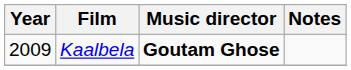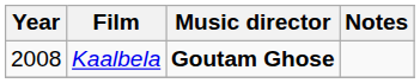Kaalbela | Year: 2009 -> 2008
